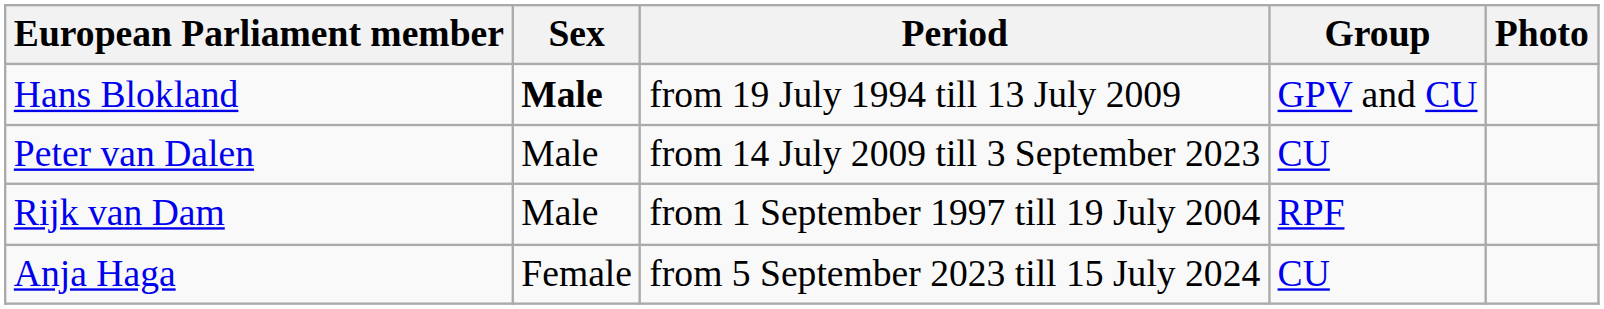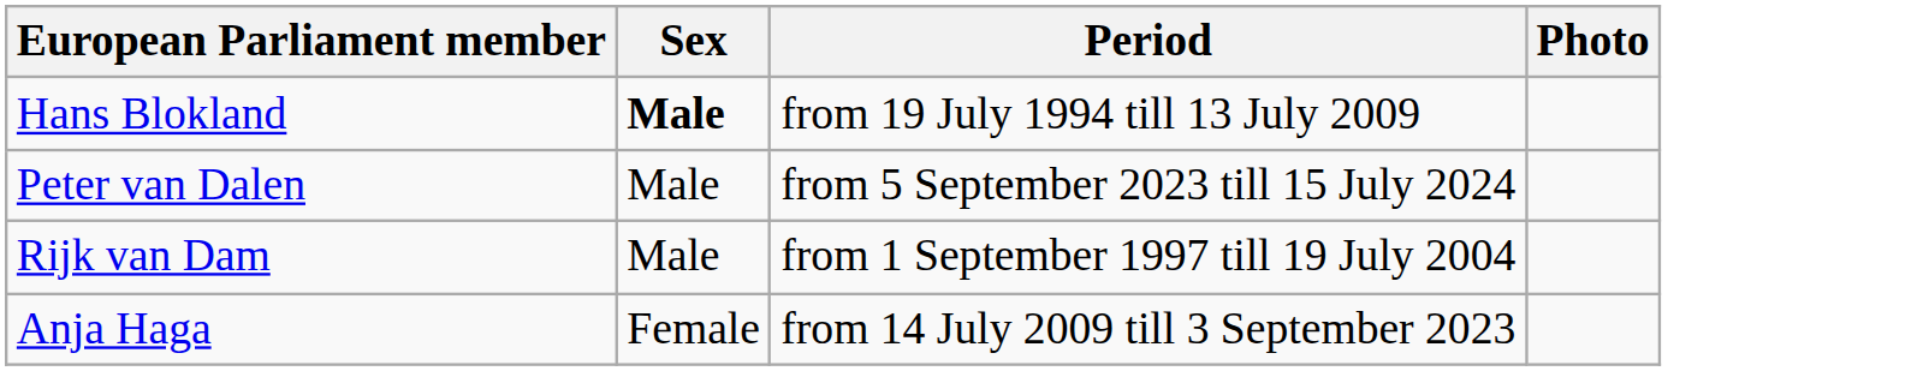- column: Group | GPV and CU | CU | RPF | CU
Peter van Dalen | Period: from 14 July 2009 till 3 September 2023 -> from 5 September 2023 till 15 July 2024
Anja Haga | Period: from 5 September 2023 till 15 July 2024 -> from 14 July 2009 till 3 September 2023
